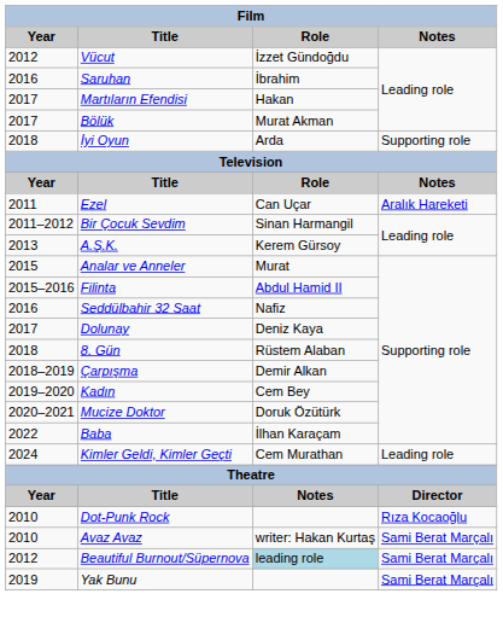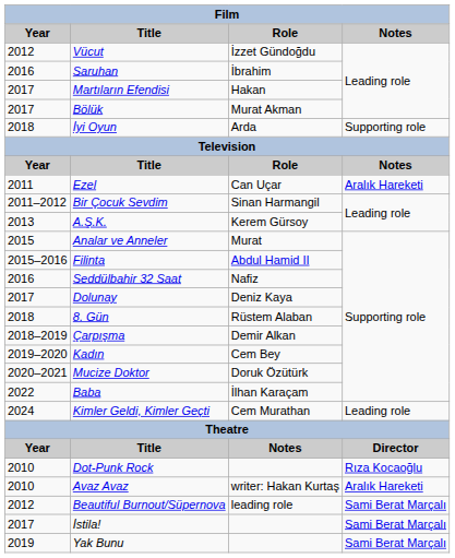Avaz Avaz | Notes: Sami Berat Marçalı -> Aralık Hareketi
Beautiful Burnout/Süpernova | Role: lightblue background -> no background
+ row: 2017 | İstila! | Sami Berat Marçalı
